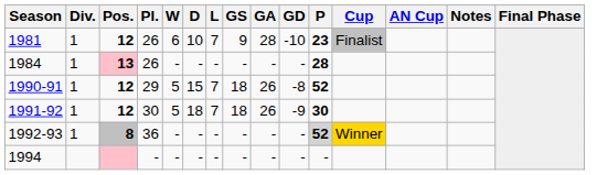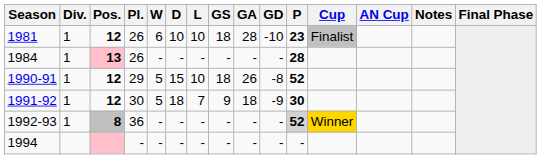1981 | L: 7 -> 10
1981 | GS: 9 -> 18
1990-91 | L: 7 -> 10
1991-92 | GS: 18 -> 9
1991-92 | GA: 26 -> 18
